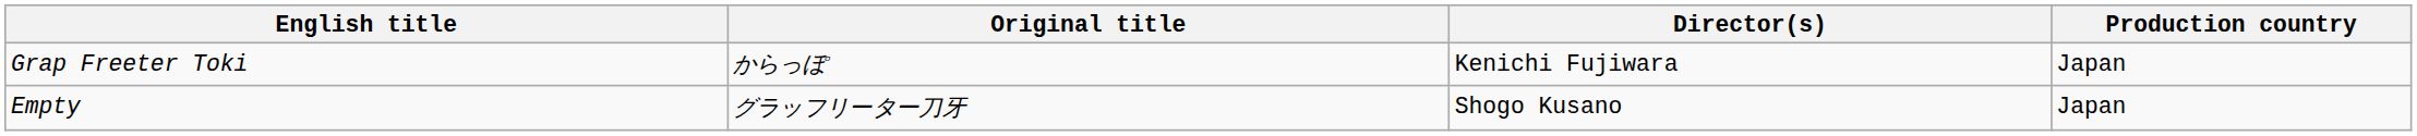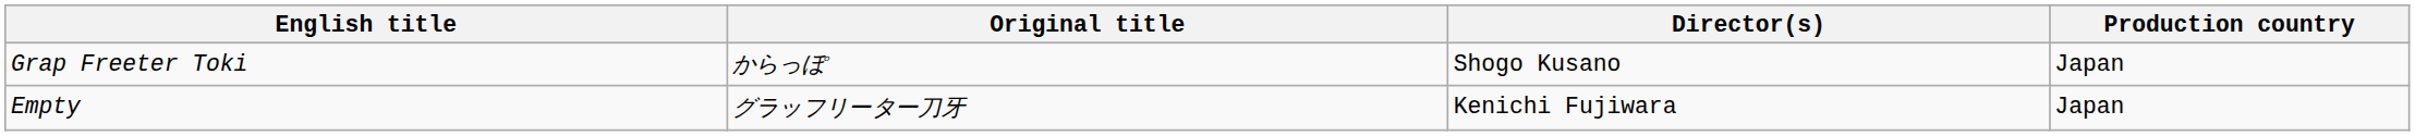Grap Freeter Toki | Director(s): Kenichi Fujiwara -> Shogo Kusano
Empty | Director(s): Shogo Kusano -> Kenichi Fujiwara
